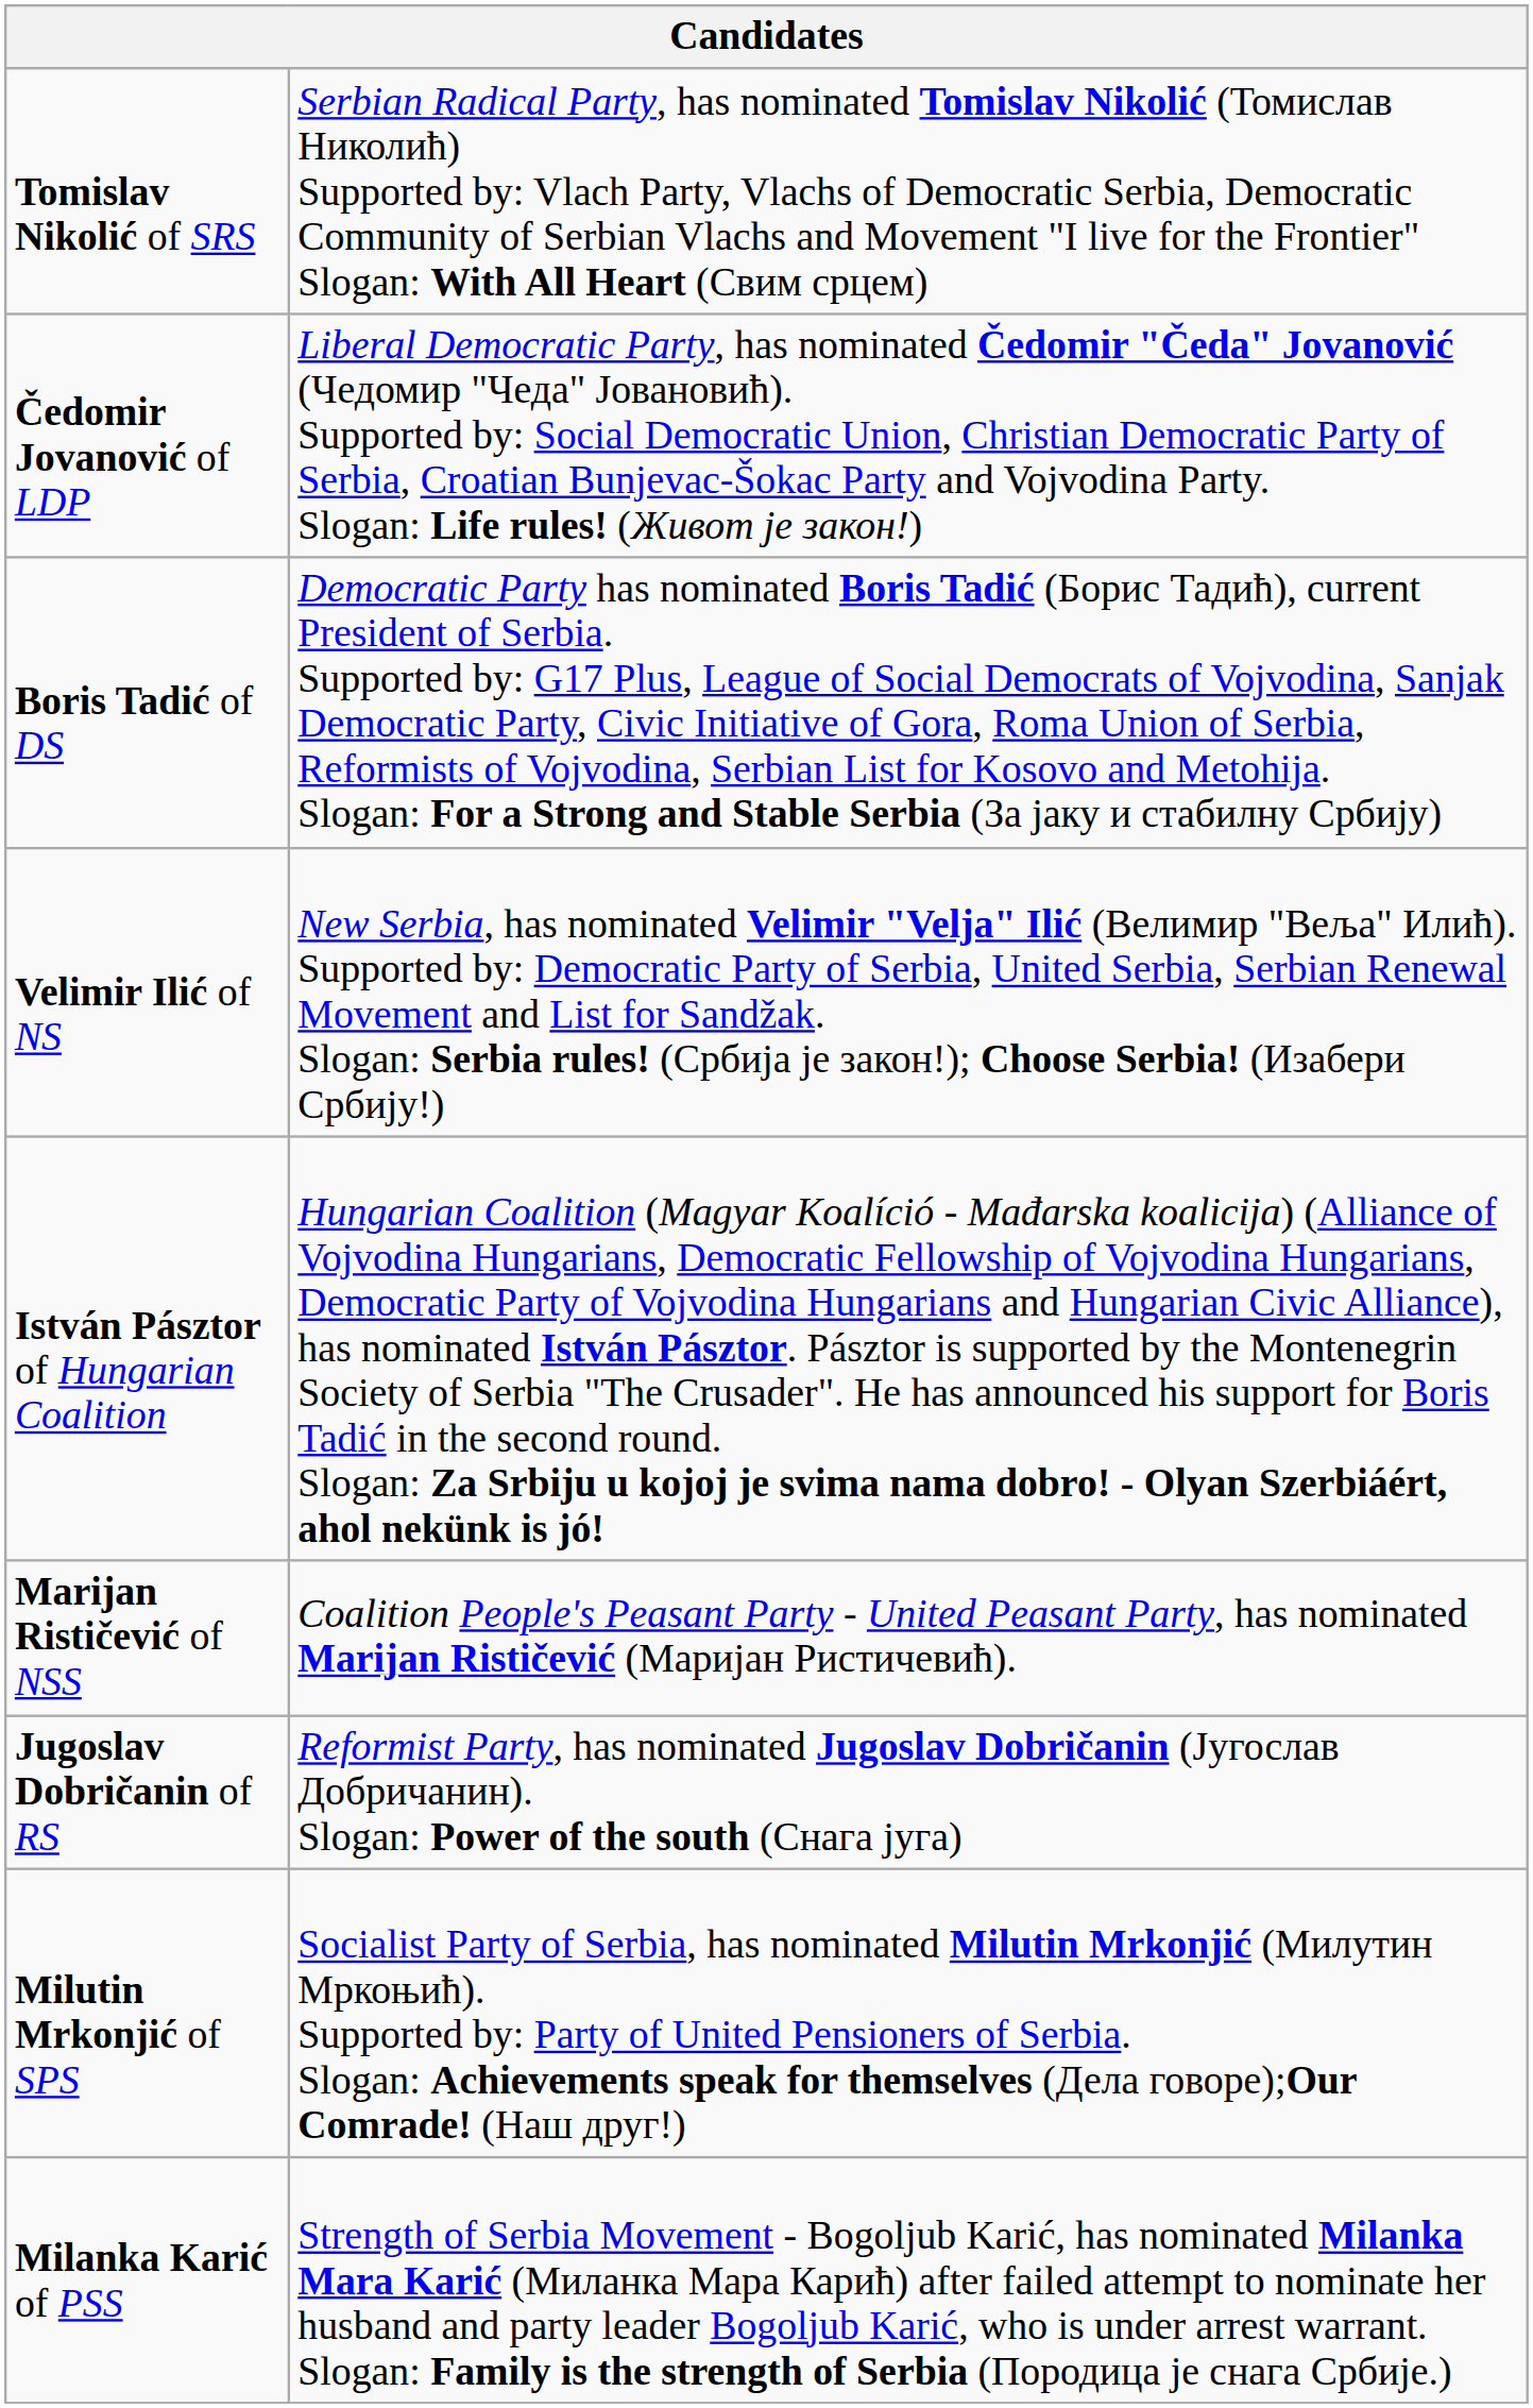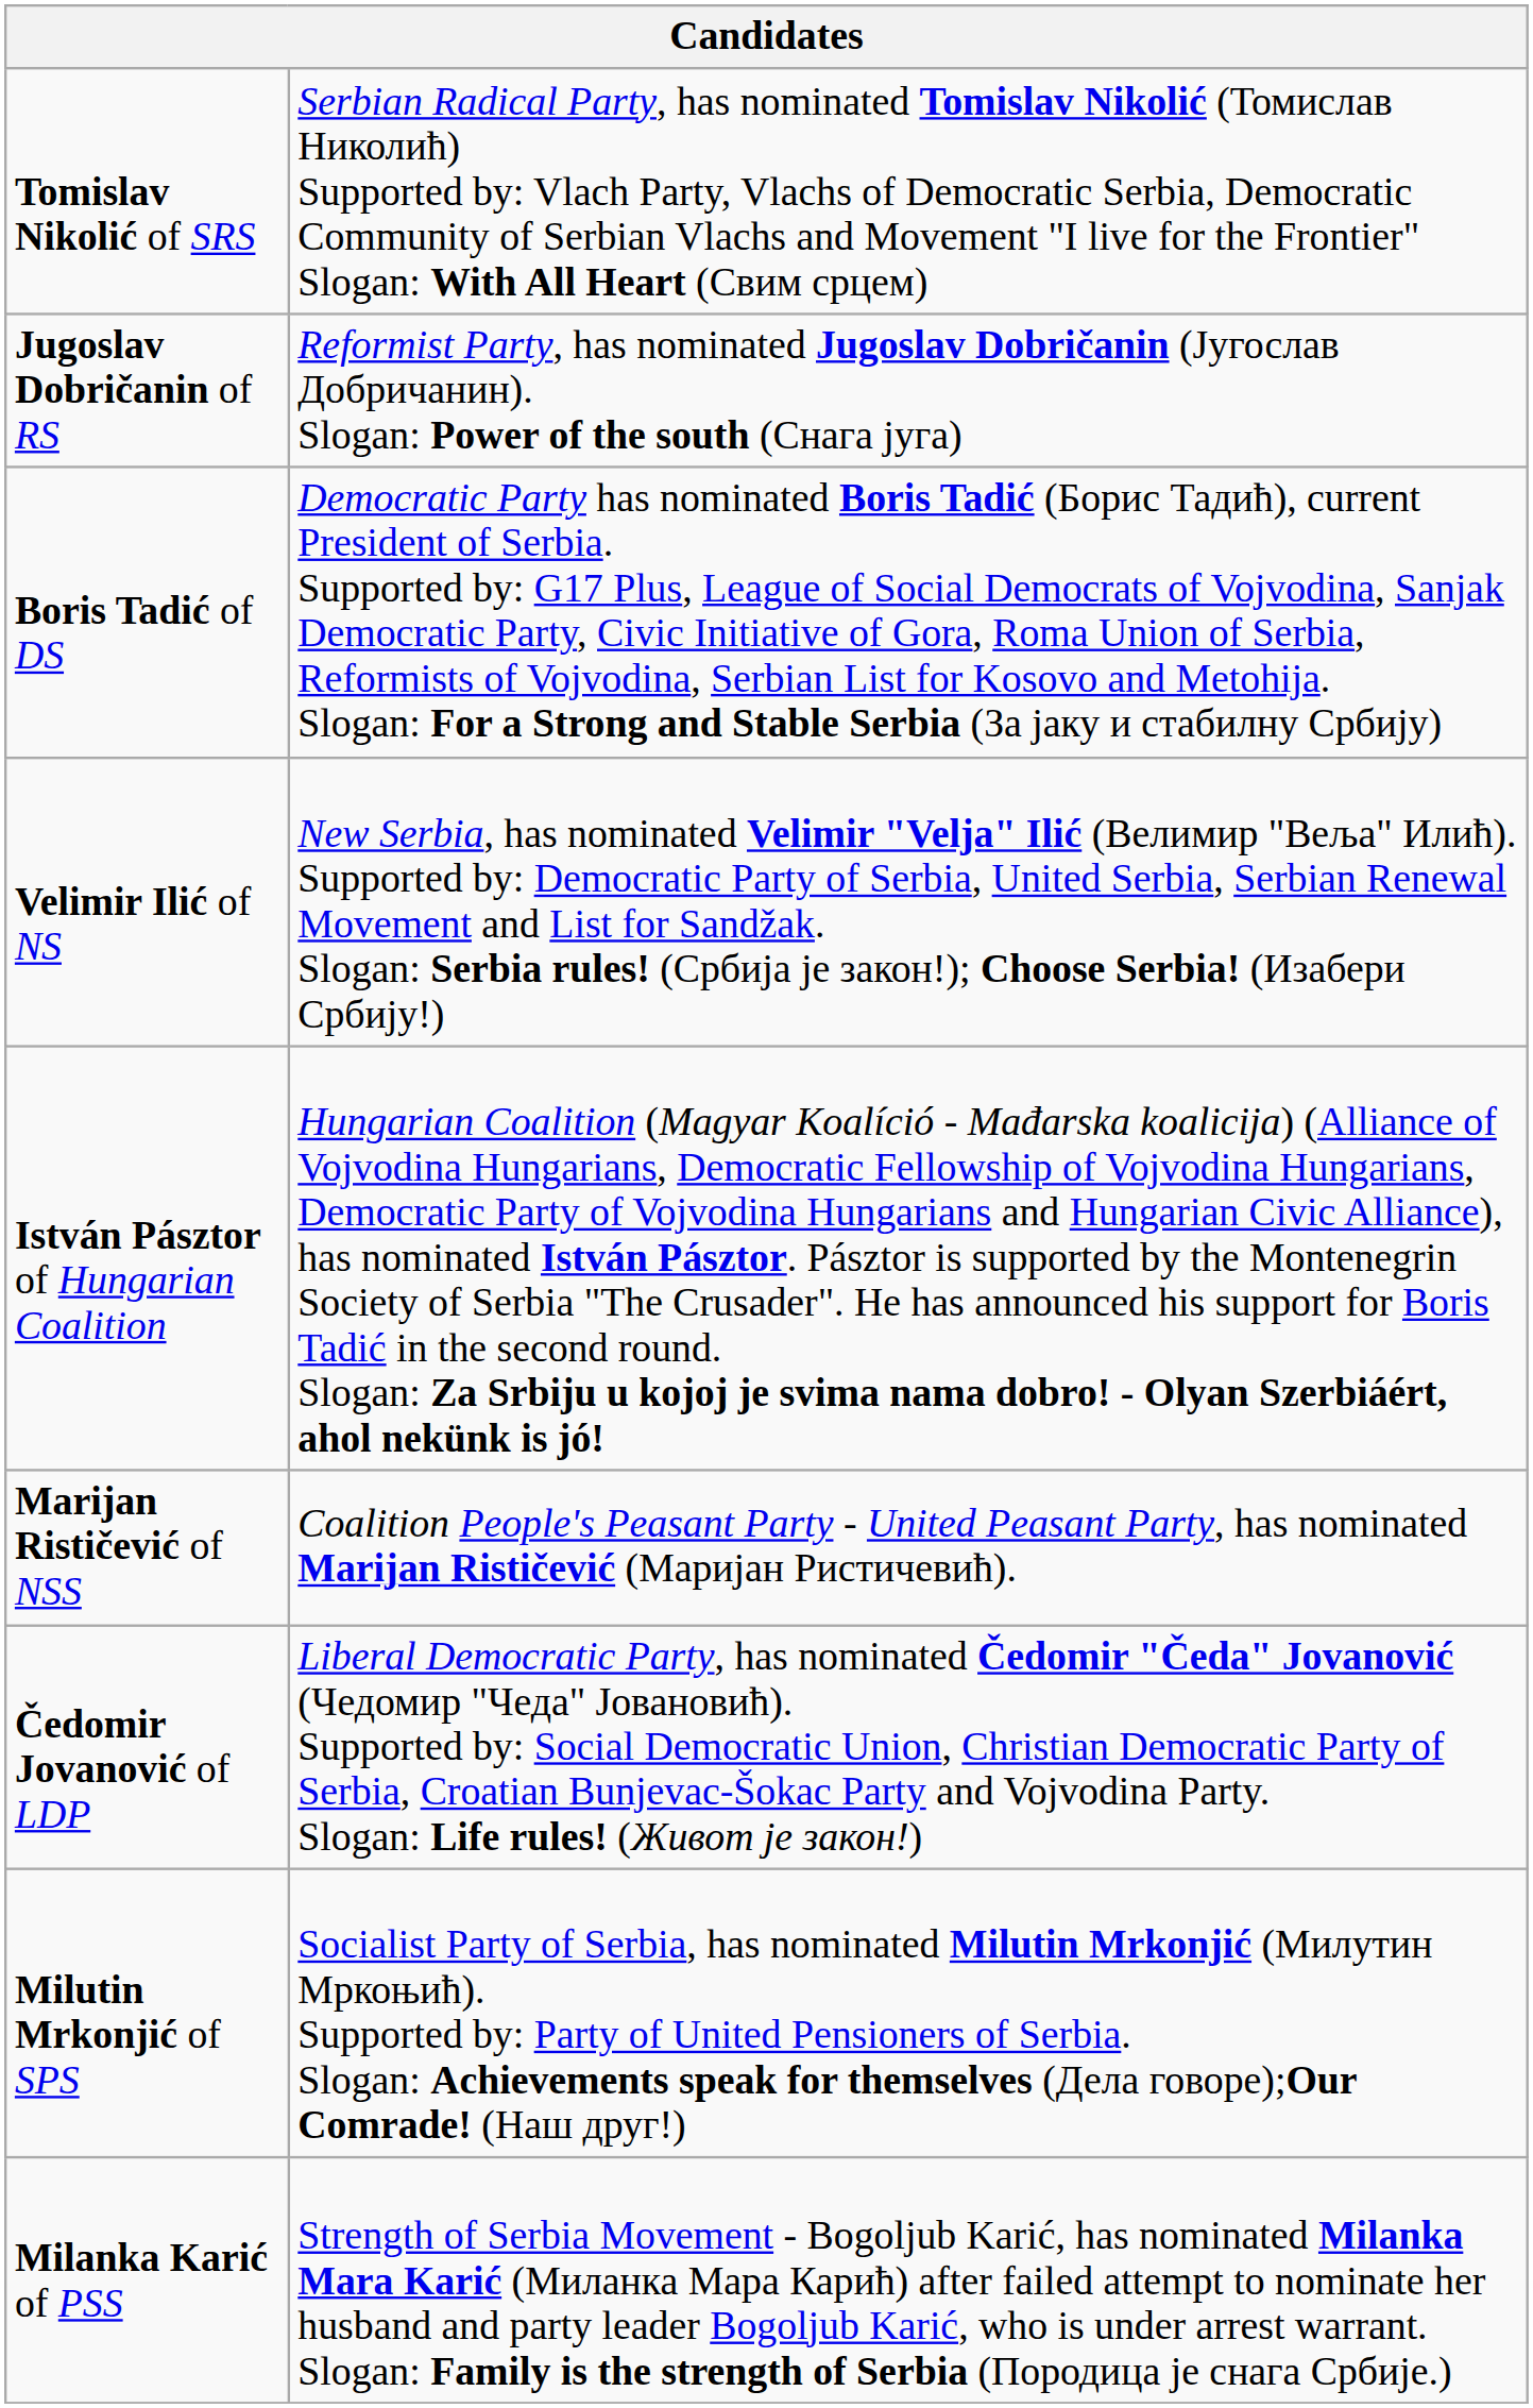rows swapped: Jugoslav Dobričanin of RS <-> Čedomir Jovanović of LDP
